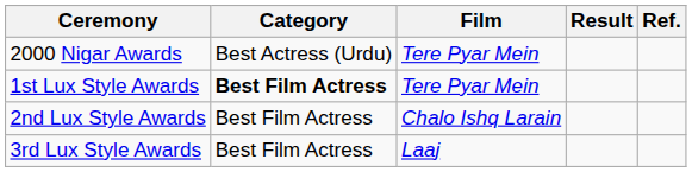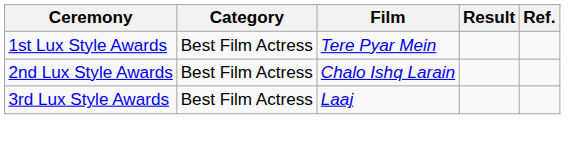- row: 2000 Nigar Awards | Best Actress (Urdu) | Tere Pyar Mein
1st Lux Style Awards | Category: bold -> normal
